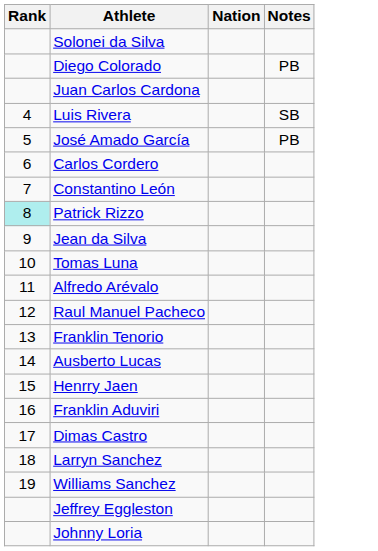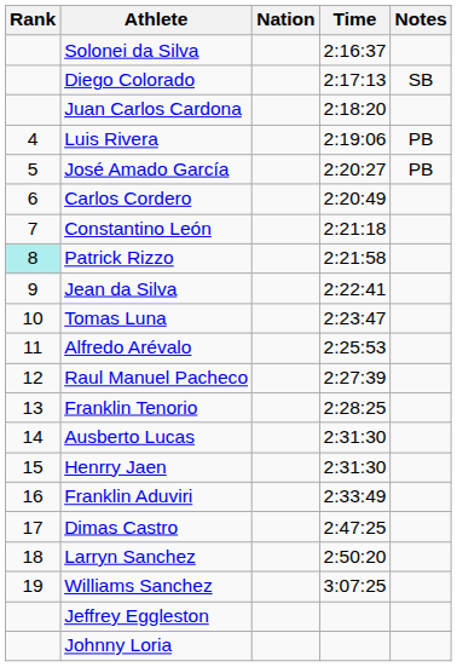+ column: Time | 2:16:37 | 2:17:13 | 2:18:20 | 2:19:06 | 2:20:27 | 2:20:49 | 2:21:18 | 2:21:58 | 2:22:41 | 2:23:47 | 2:25:53 | 2:27:39 | 2:28:25 | 2:31:30 | 2:31:30 | 2:33:49 | 2:47:25 | 2:50:20 | 3:07:25
Diego Colorado | Notes: PB -> SB
Luis Rivera | Notes: SB -> PB
